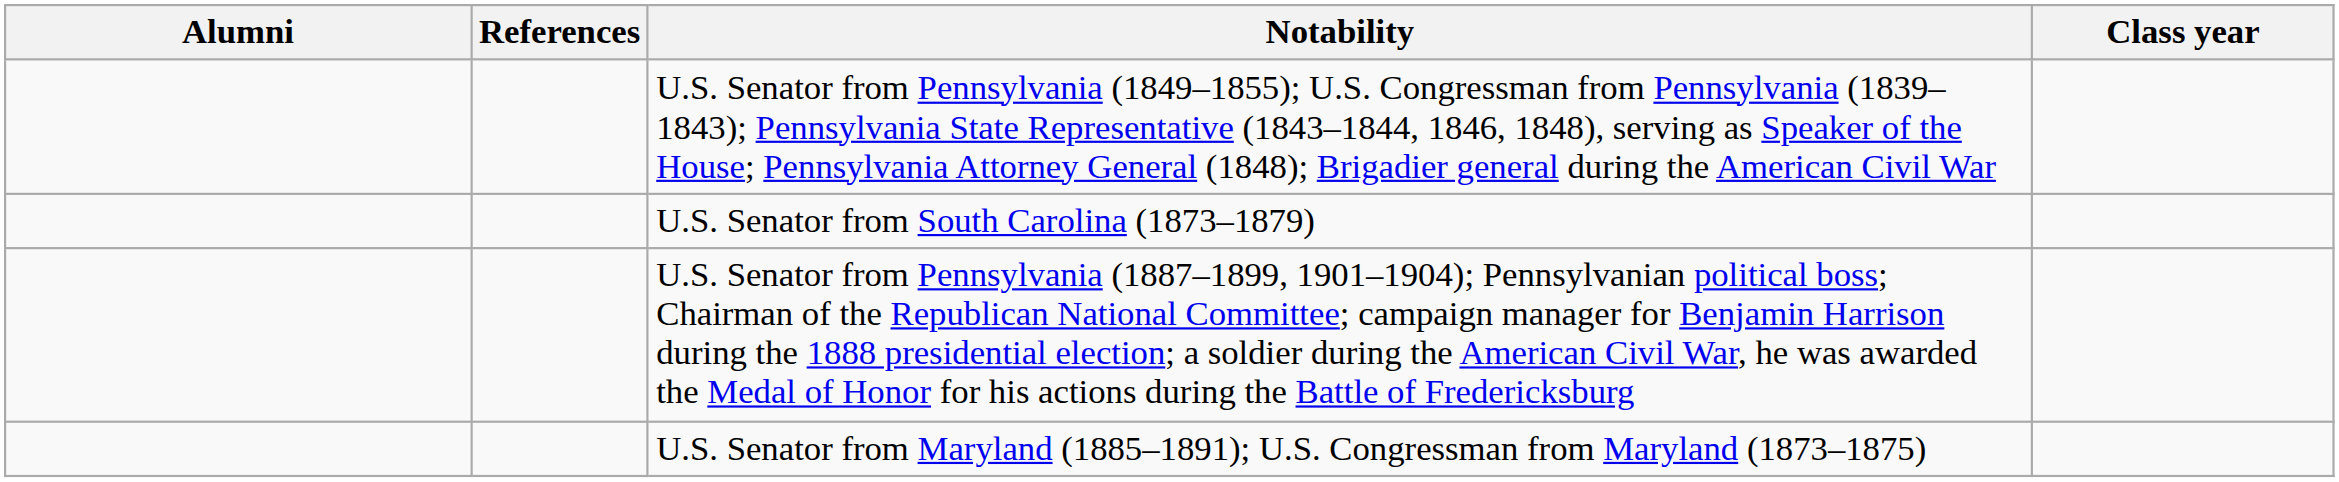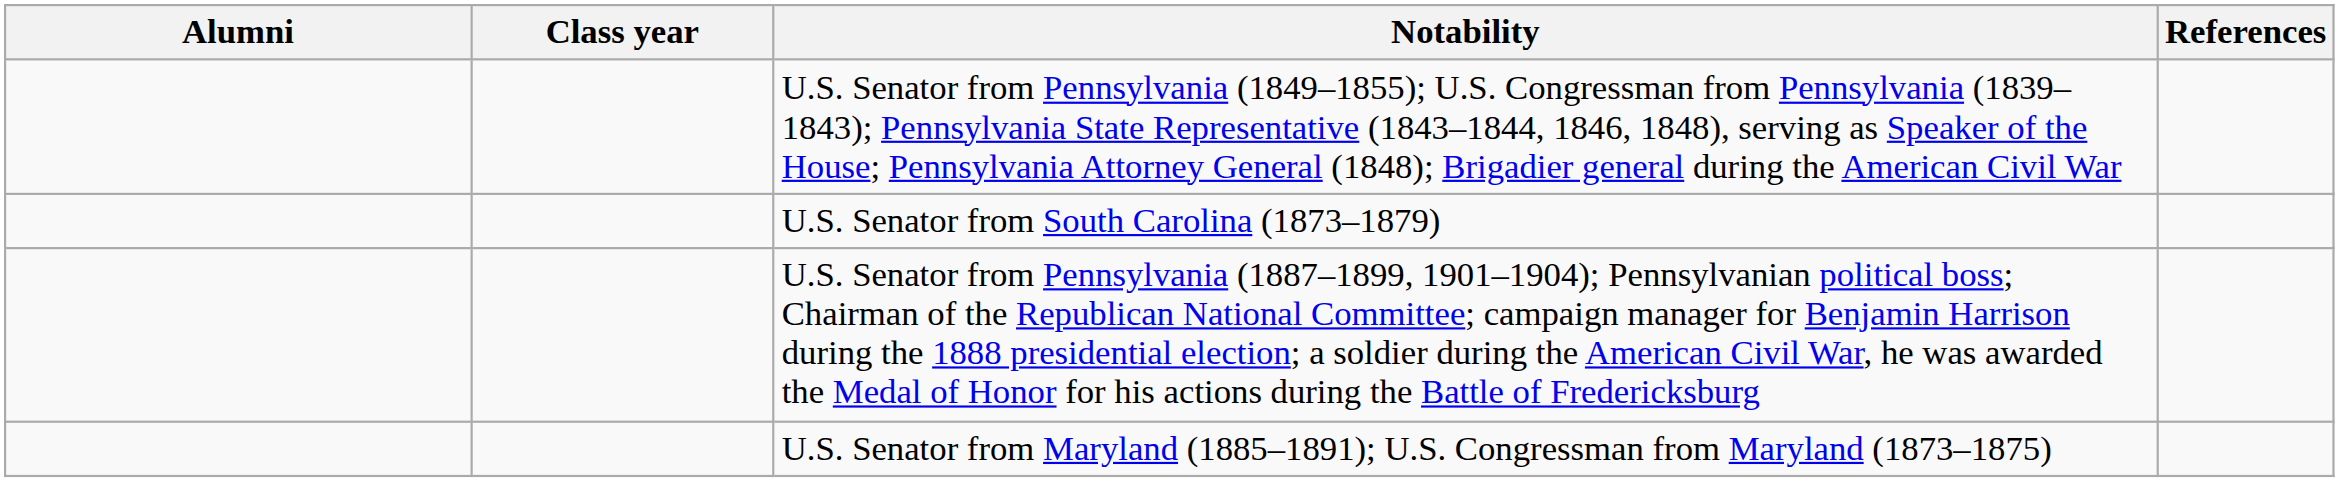columns swapped: Class year <-> References
